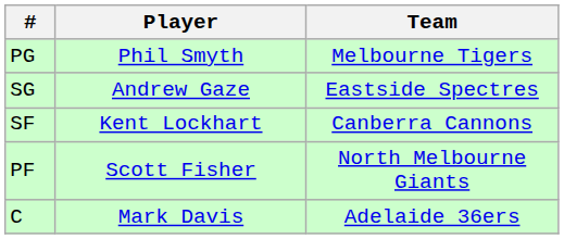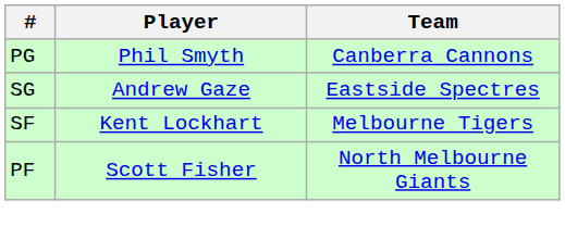PG | Team: Melbourne Tigers -> Canberra Cannons
SF | Team: Canberra Cannons -> Melbourne Tigers
- row: C | Mark Davis | Adelaide 36ers
